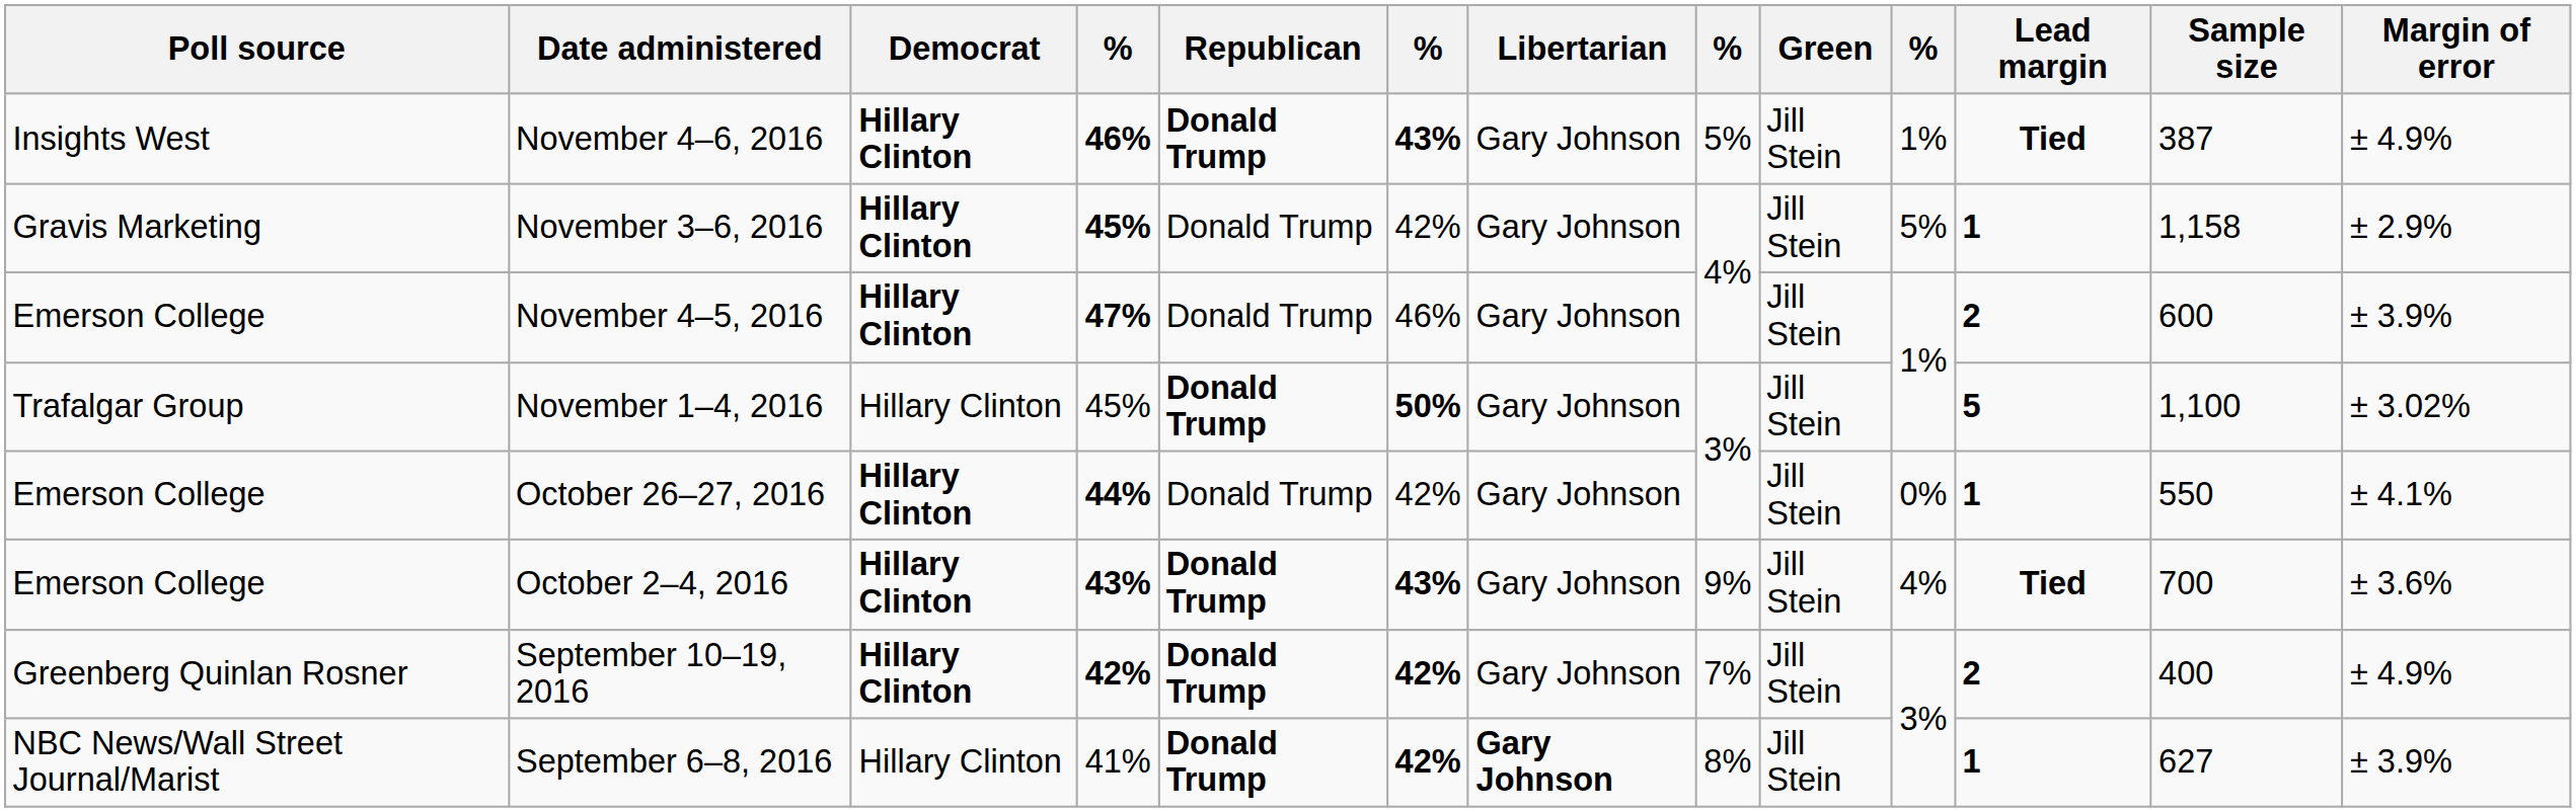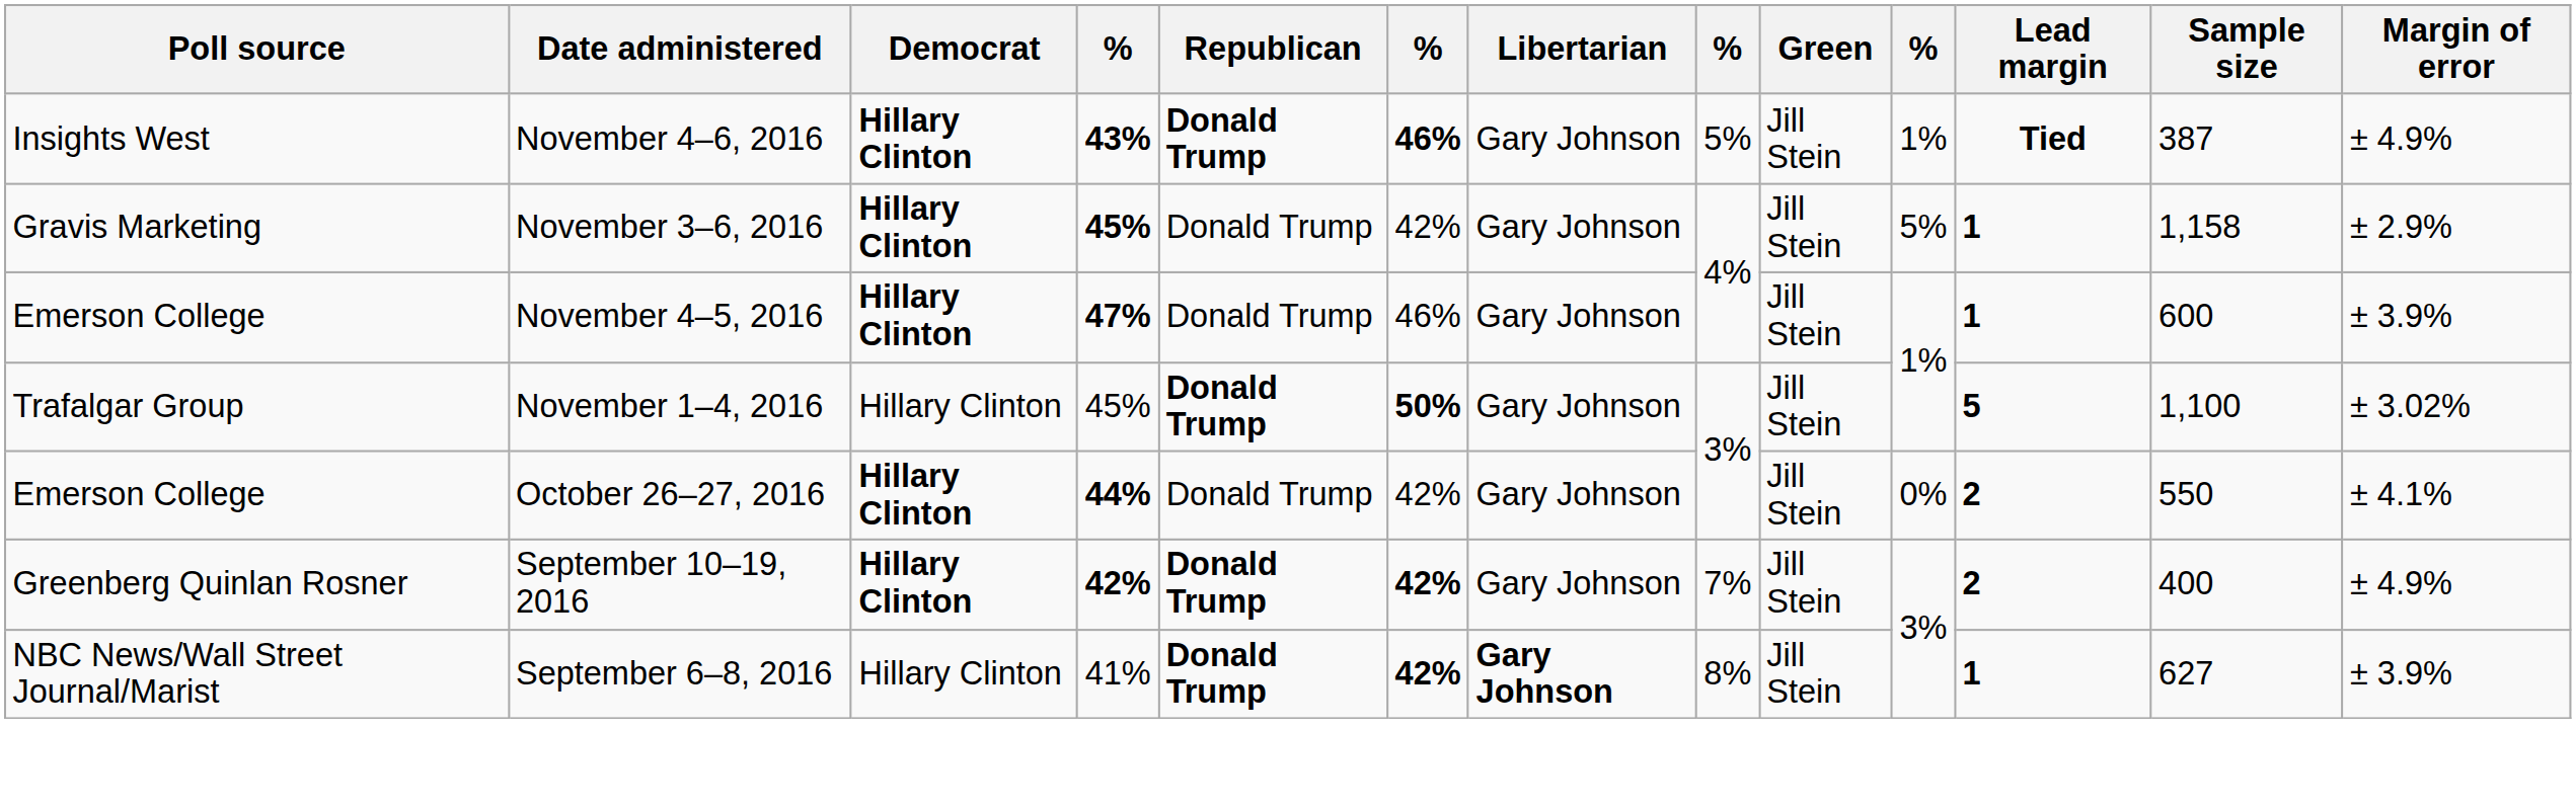November 4–6, 2016 | column 4: 46% -> 43%
November 4–6, 2016 | column 6: 43% -> 46%
November 4–5, 2016 | Lead margin: 2 -> 1
October 26–27, 2016 | Lead margin: 1 -> 2
- row: Emerson College | October 2–4, 2016 | Hillary Clinton | 43% | Donald Trump | 43% | Gary Johnson | 9% | Jill Stein | 4% | Tied | 700 | ± 3.6%
